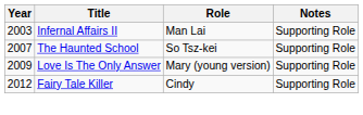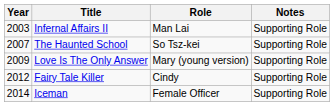+ row: 2014 | Iceman | Female Officer | Supporting Role
